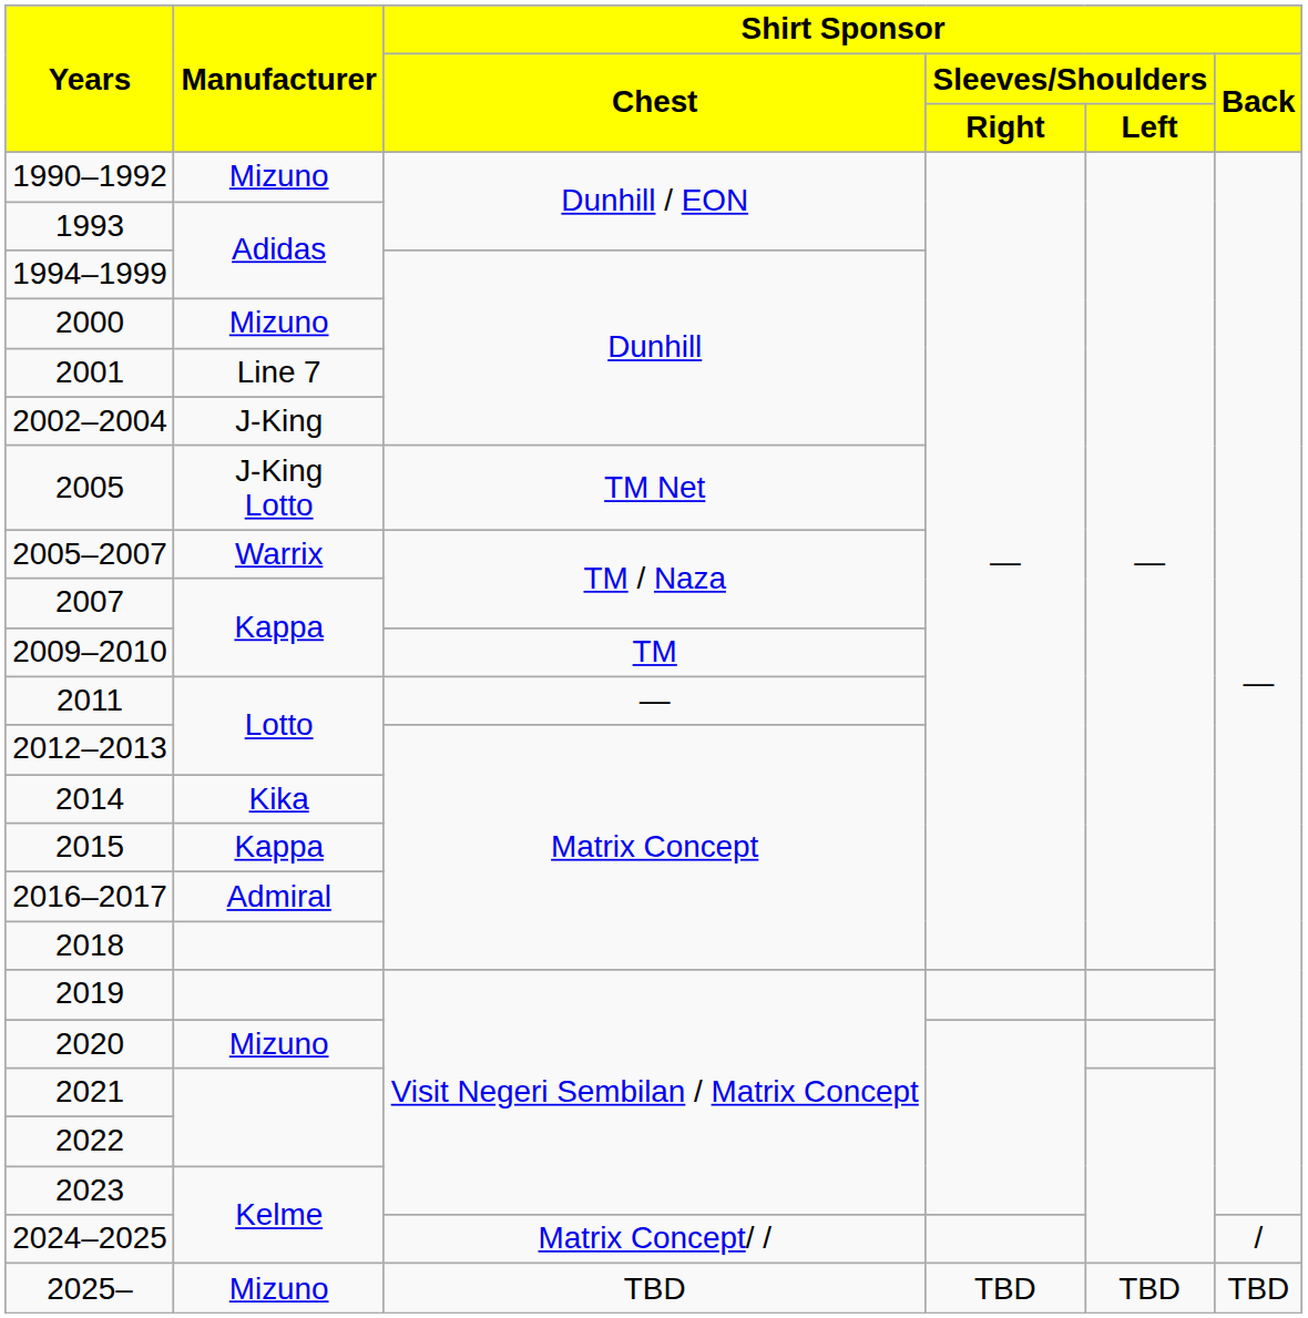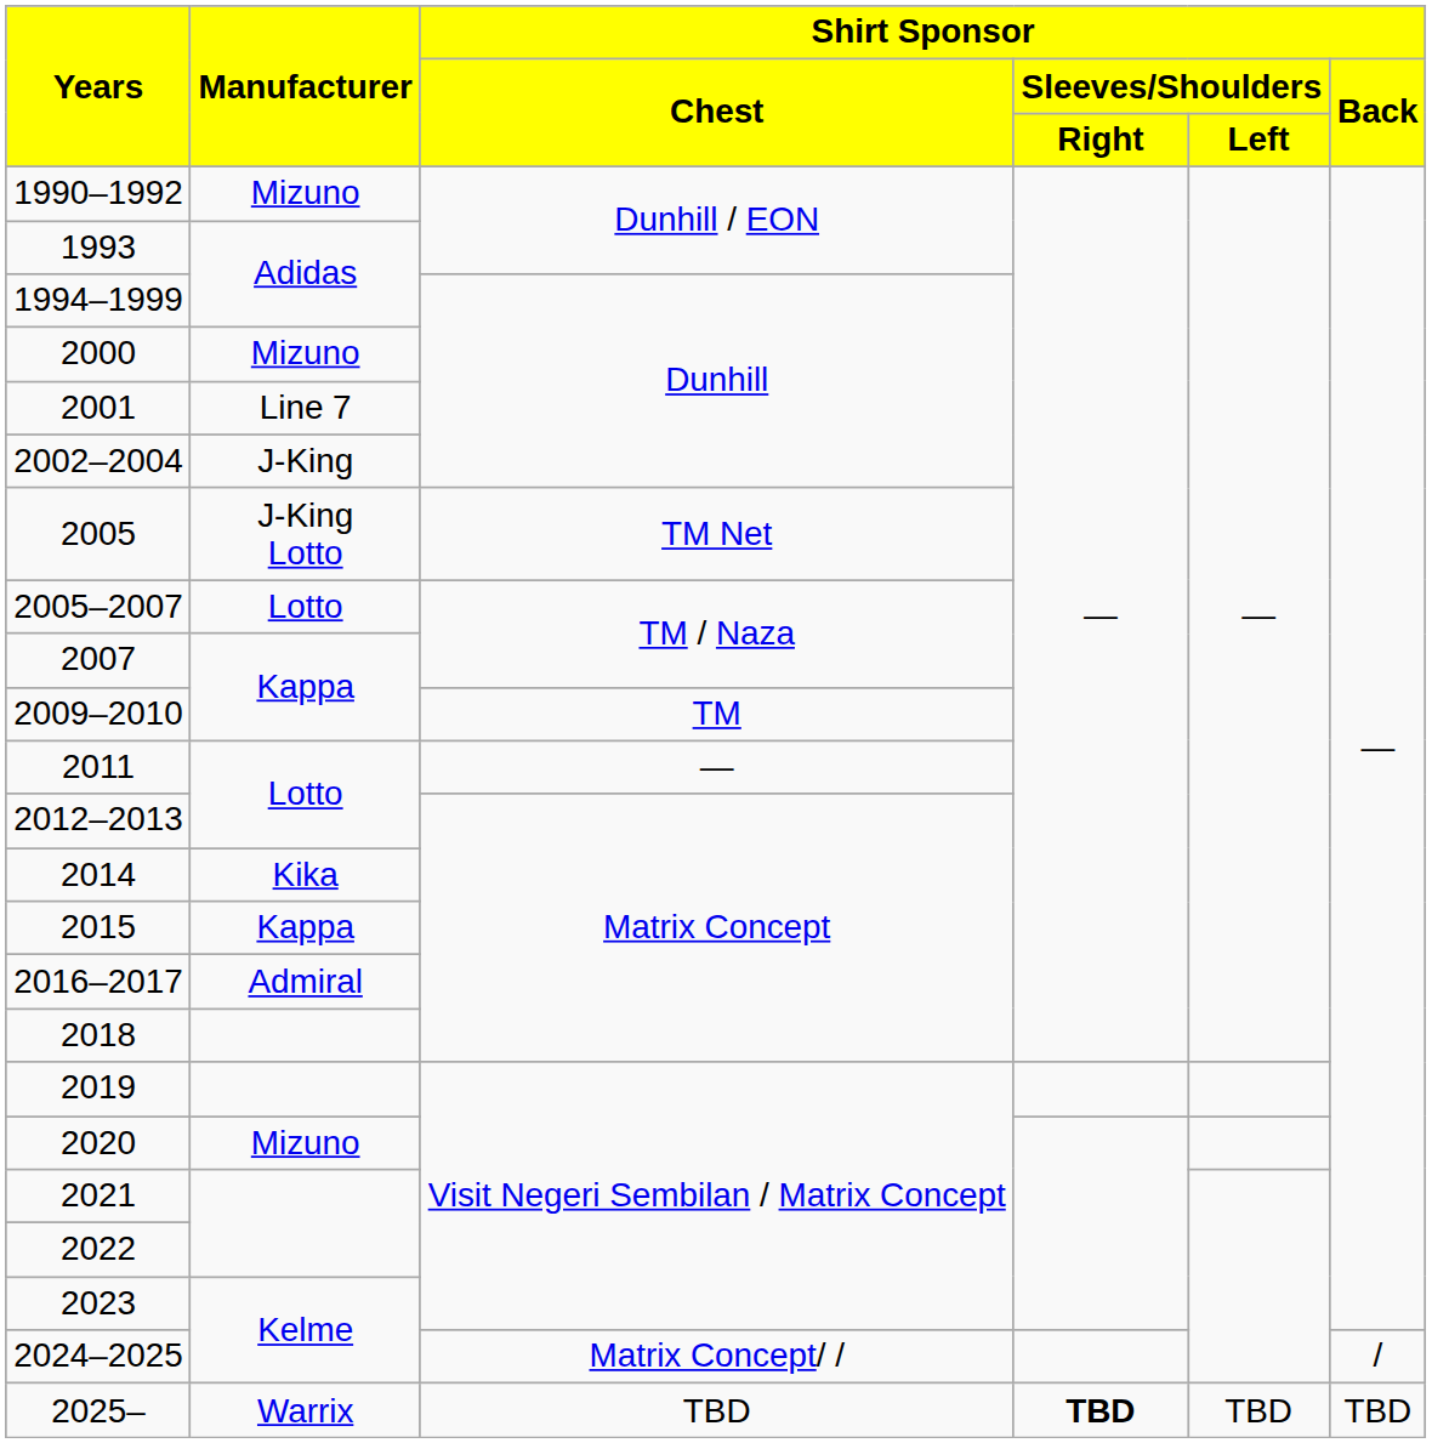2005–2007 | Manufacturer: Warrix -> Lotto
2025– | Manufacturer: Mizuno -> Warrix
2025– | Shirt Sponsor / Sleeves/Shoulders / Right: normal -> bold
